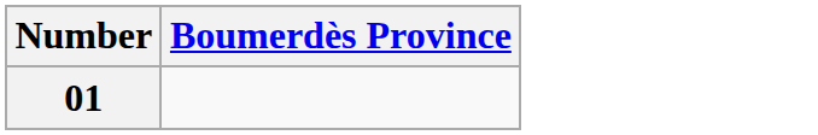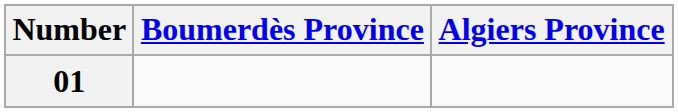+ column: Algiers Province
